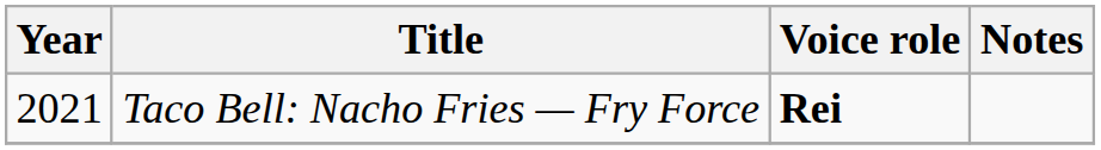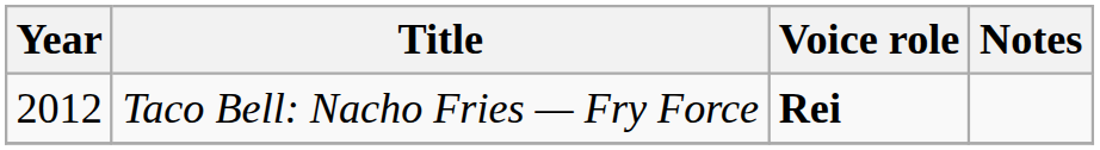Taco Bell: Nacho Fries — Fry Force | Year: 2021 -> 2012
